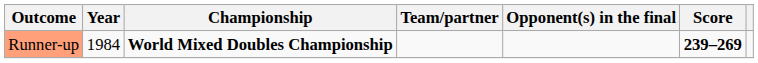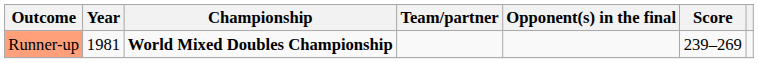Runner-up | Year: 1984 -> 1981
Runner-up | Score: bold -> normal
